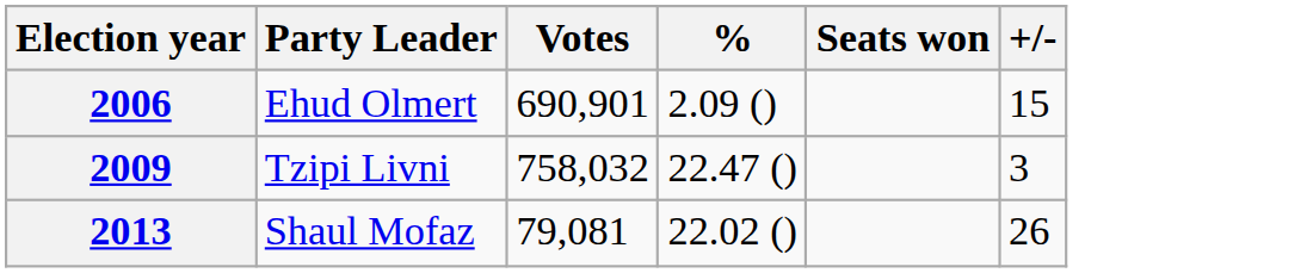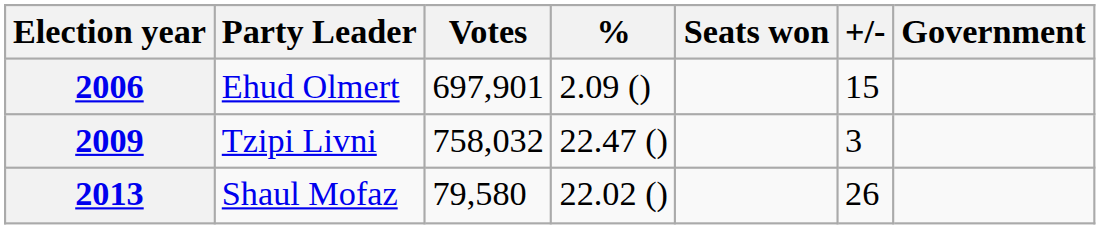+ column: Government
2006 | Votes: 690,901 -> 697,901
2013 | Votes: 79,081 -> 79,580
